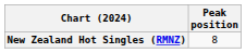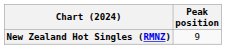New Zealand Hot Singles (RMNZ) | Peak position: 8 -> 9
